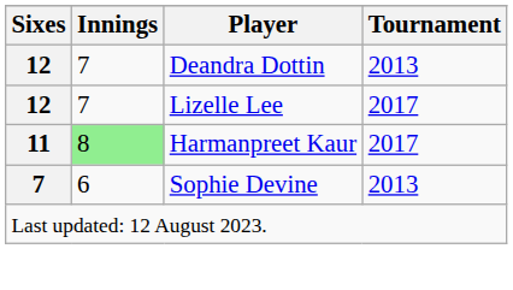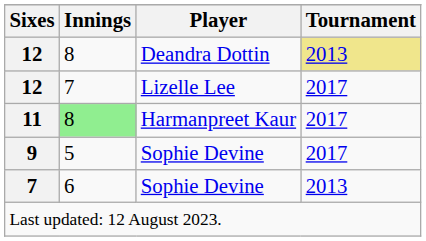12 / Deandra Dottin | Innings: 7 -> 8
12 / Deandra Dottin | Tournament: no background -> khaki background
+ row: 9 | 5 | Sophie Devine | 2017
